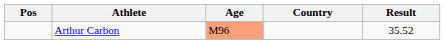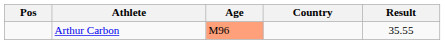Arthur Carbon | Result: 35.52 -> 35.55
